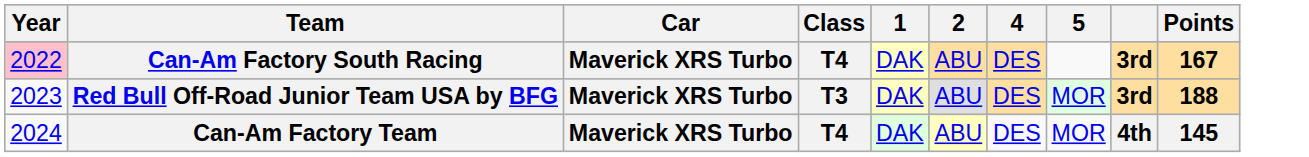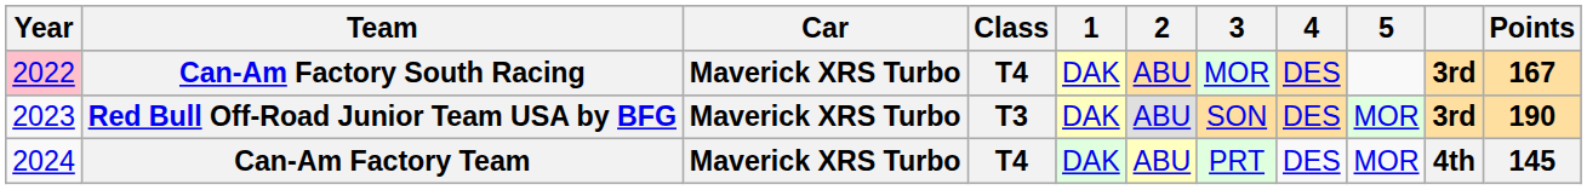+ column: 3 | MOR | SON | PRT
Red Bull Off-Road Junior Team USA by BFG | Points: 188 -> 190
